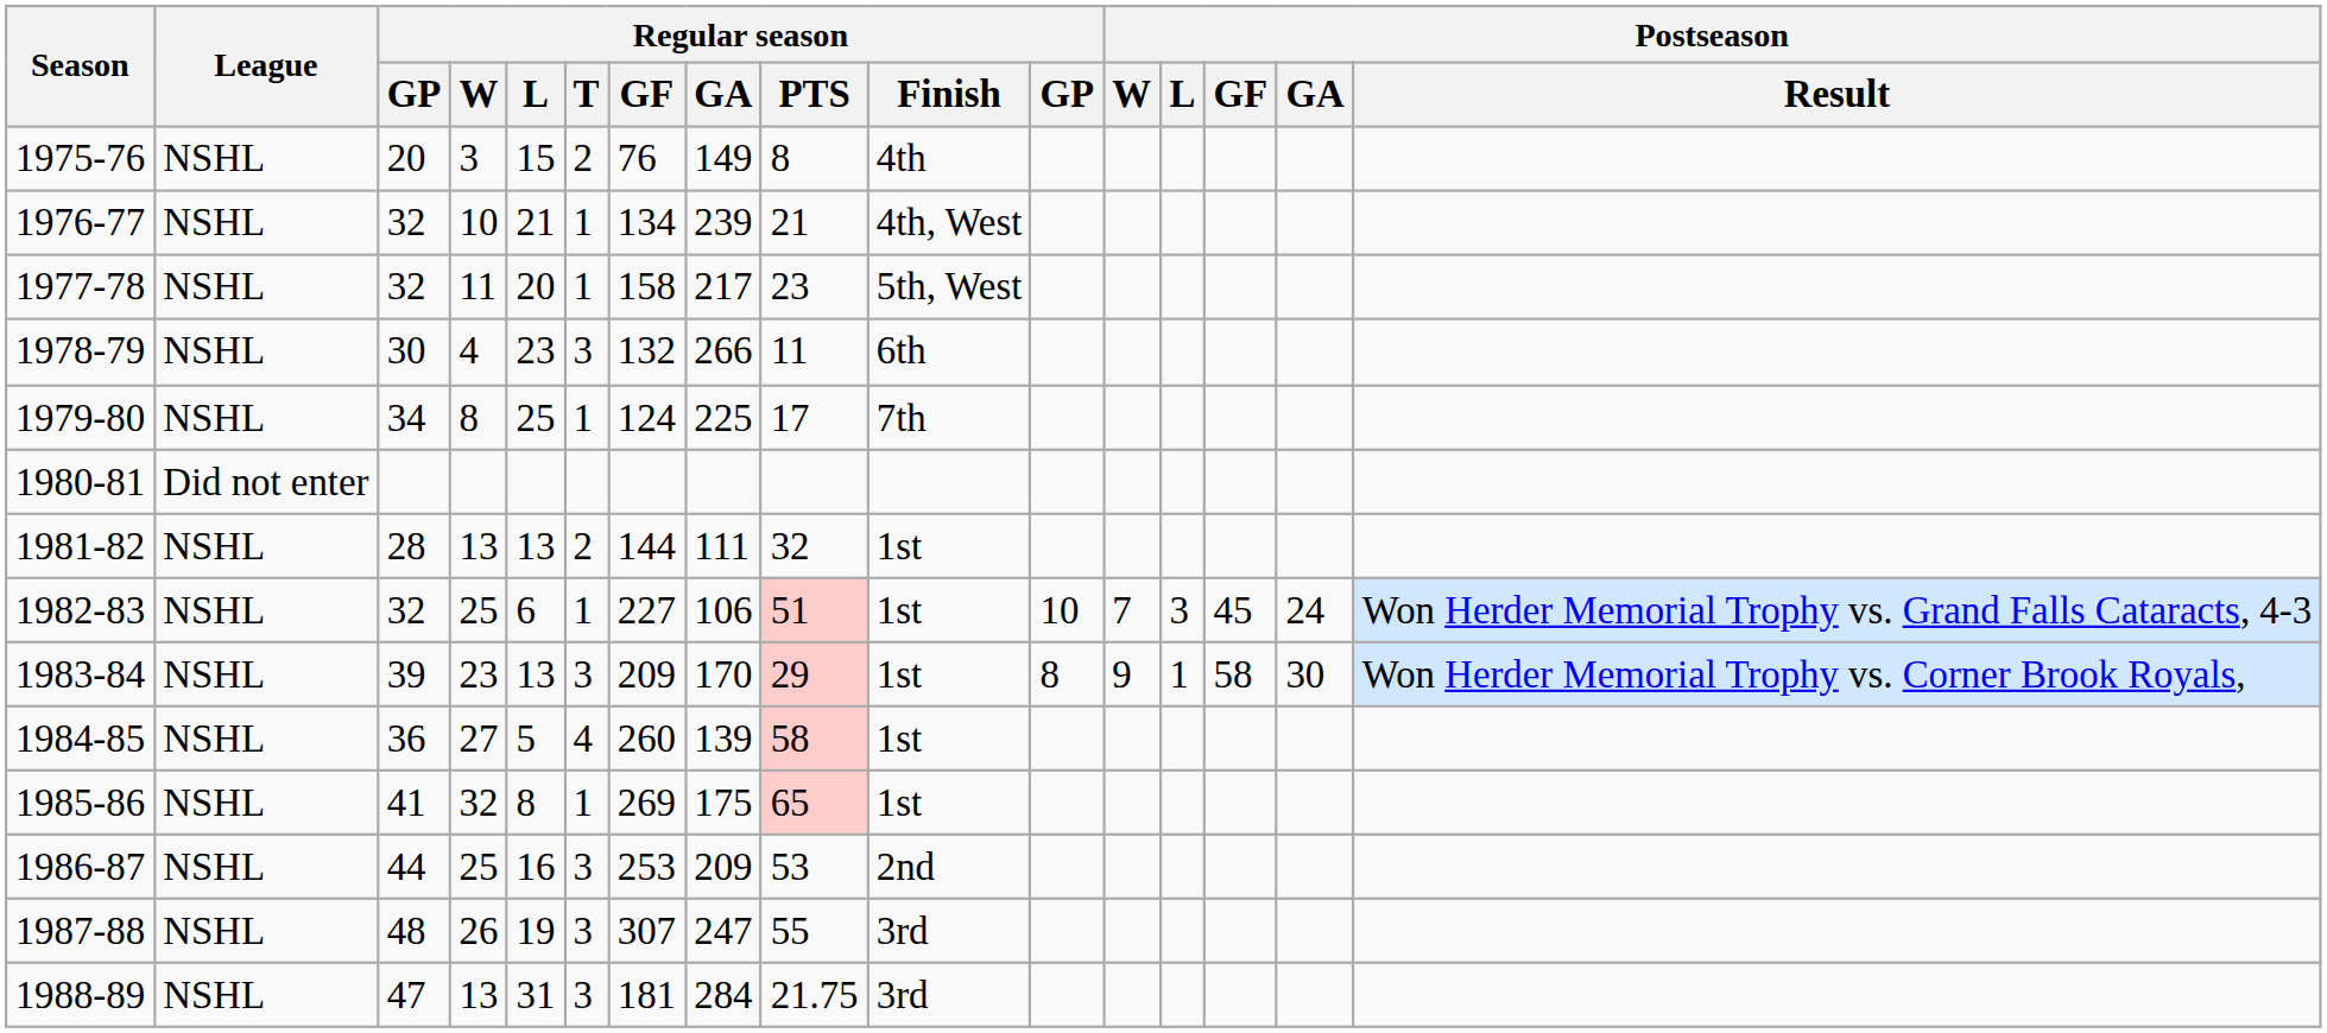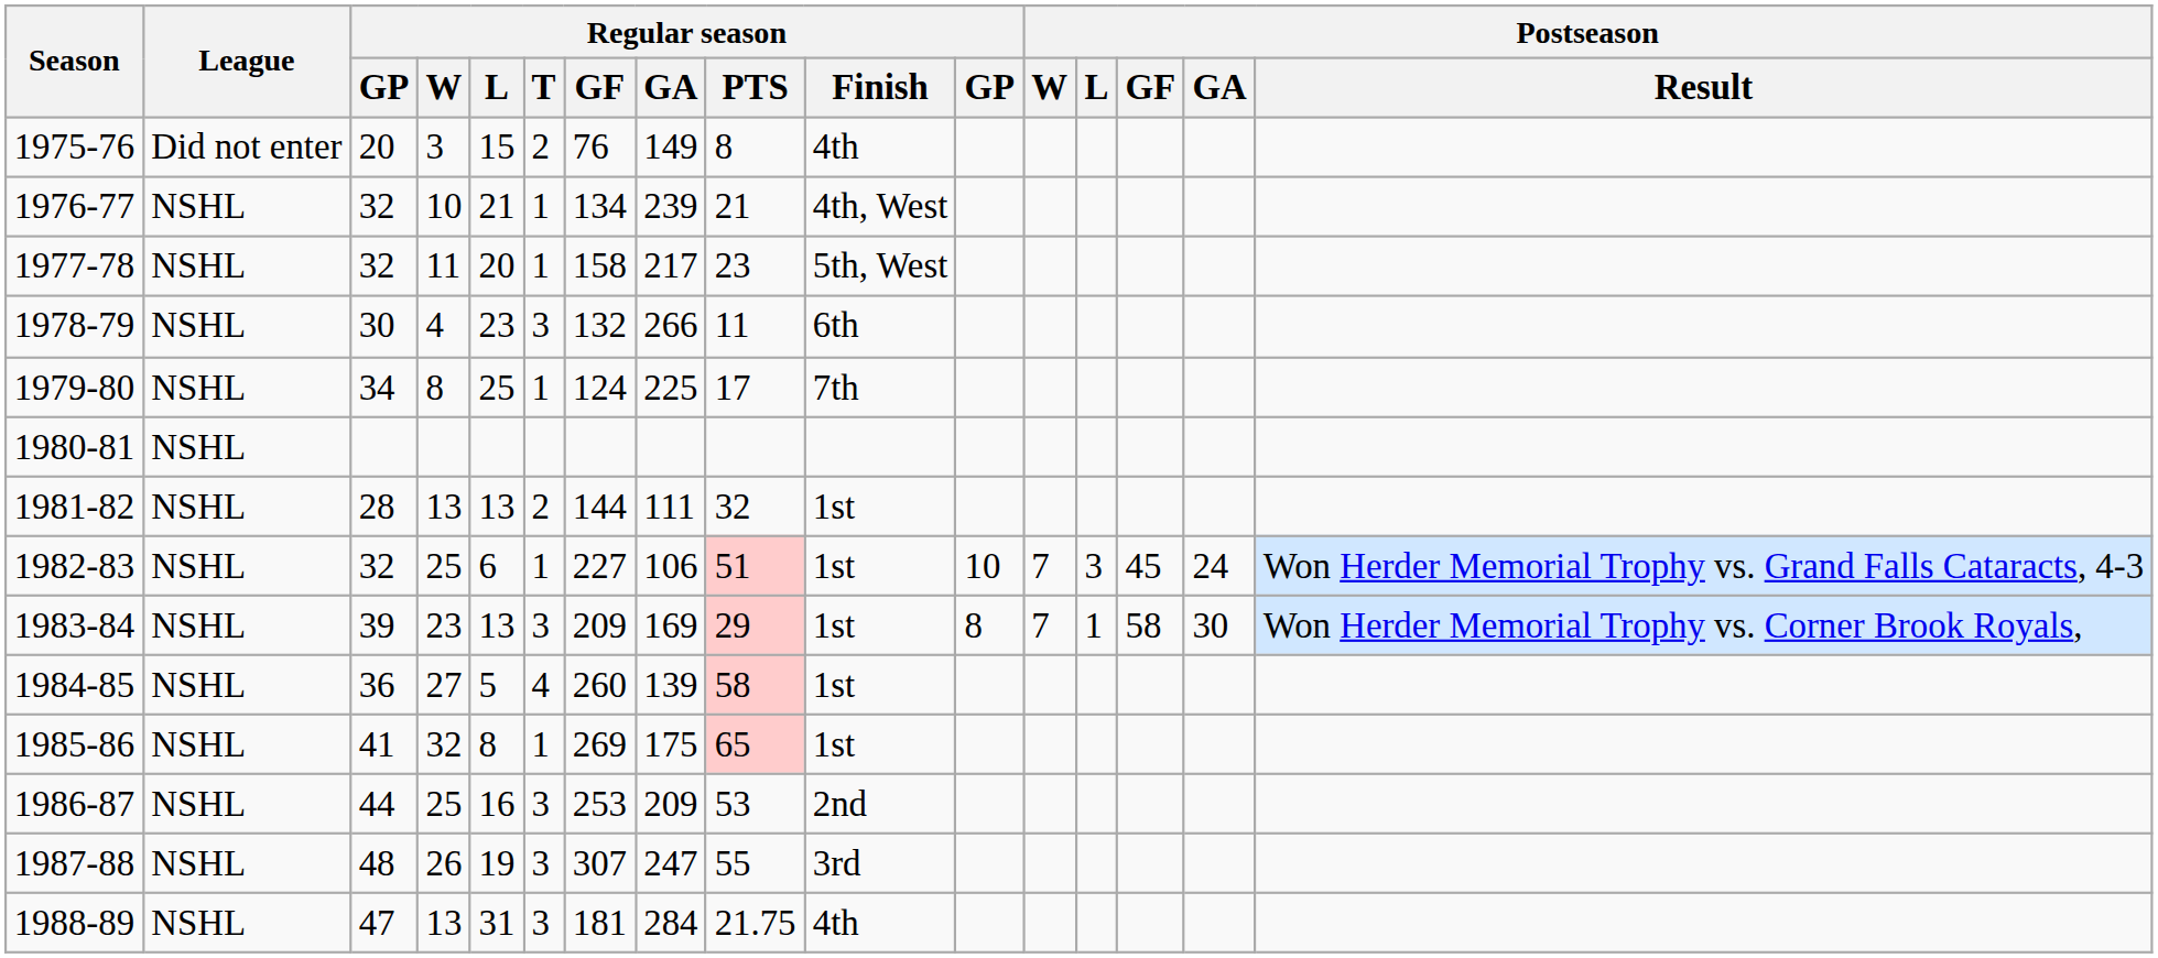1975-76 | League: NSHL -> Did not enter
1980-81 | League: Did not enter -> NSHL
1983-84 | Regular season / GA: 170 -> 169
1983-84 | Postseason / W: 9 -> 7
1988-89 | Regular season / Finish: 3rd -> 4th
